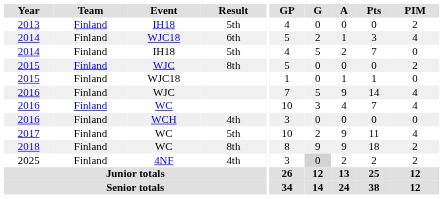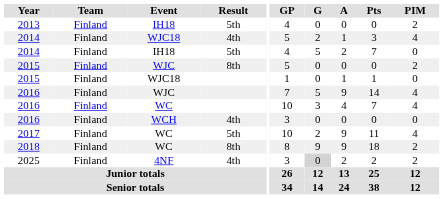2014 / WJC18 | Result: 6th -> 4th
